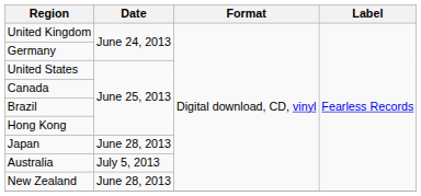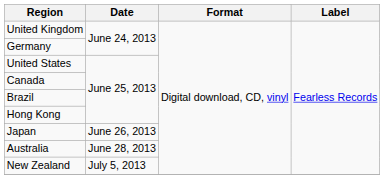Japan | Date: June 28, 2013 -> June 26, 2013
Australia | Date: July 5, 2013 -> June 28, 2013
New Zealand | Date: June 28, 2013 -> July 5, 2013
